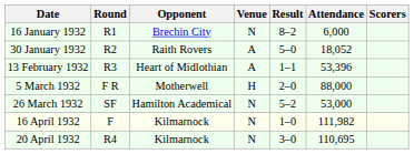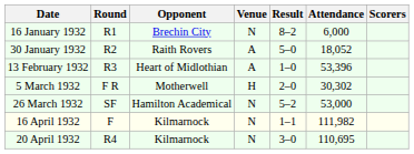13 February 1932 | Result: 1–1 -> 1–0
5 March 1932 | Attendance: 88,000 -> 30,302
16 April 1932 | Result: 1–0 -> 1–1
